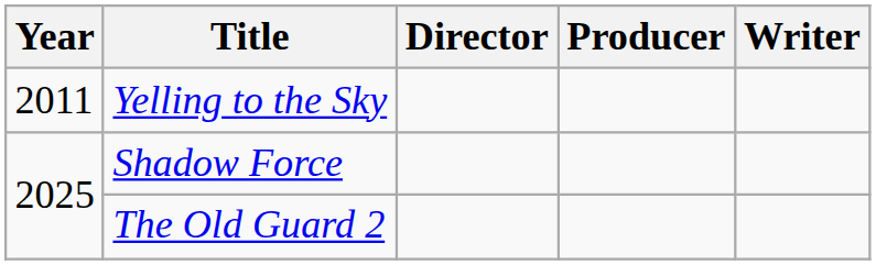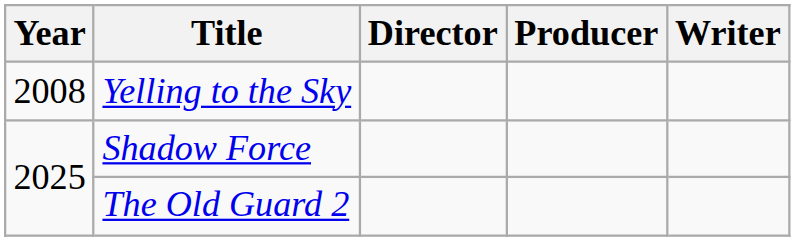Yelling to the Sky | Year: 2011 -> 2008
